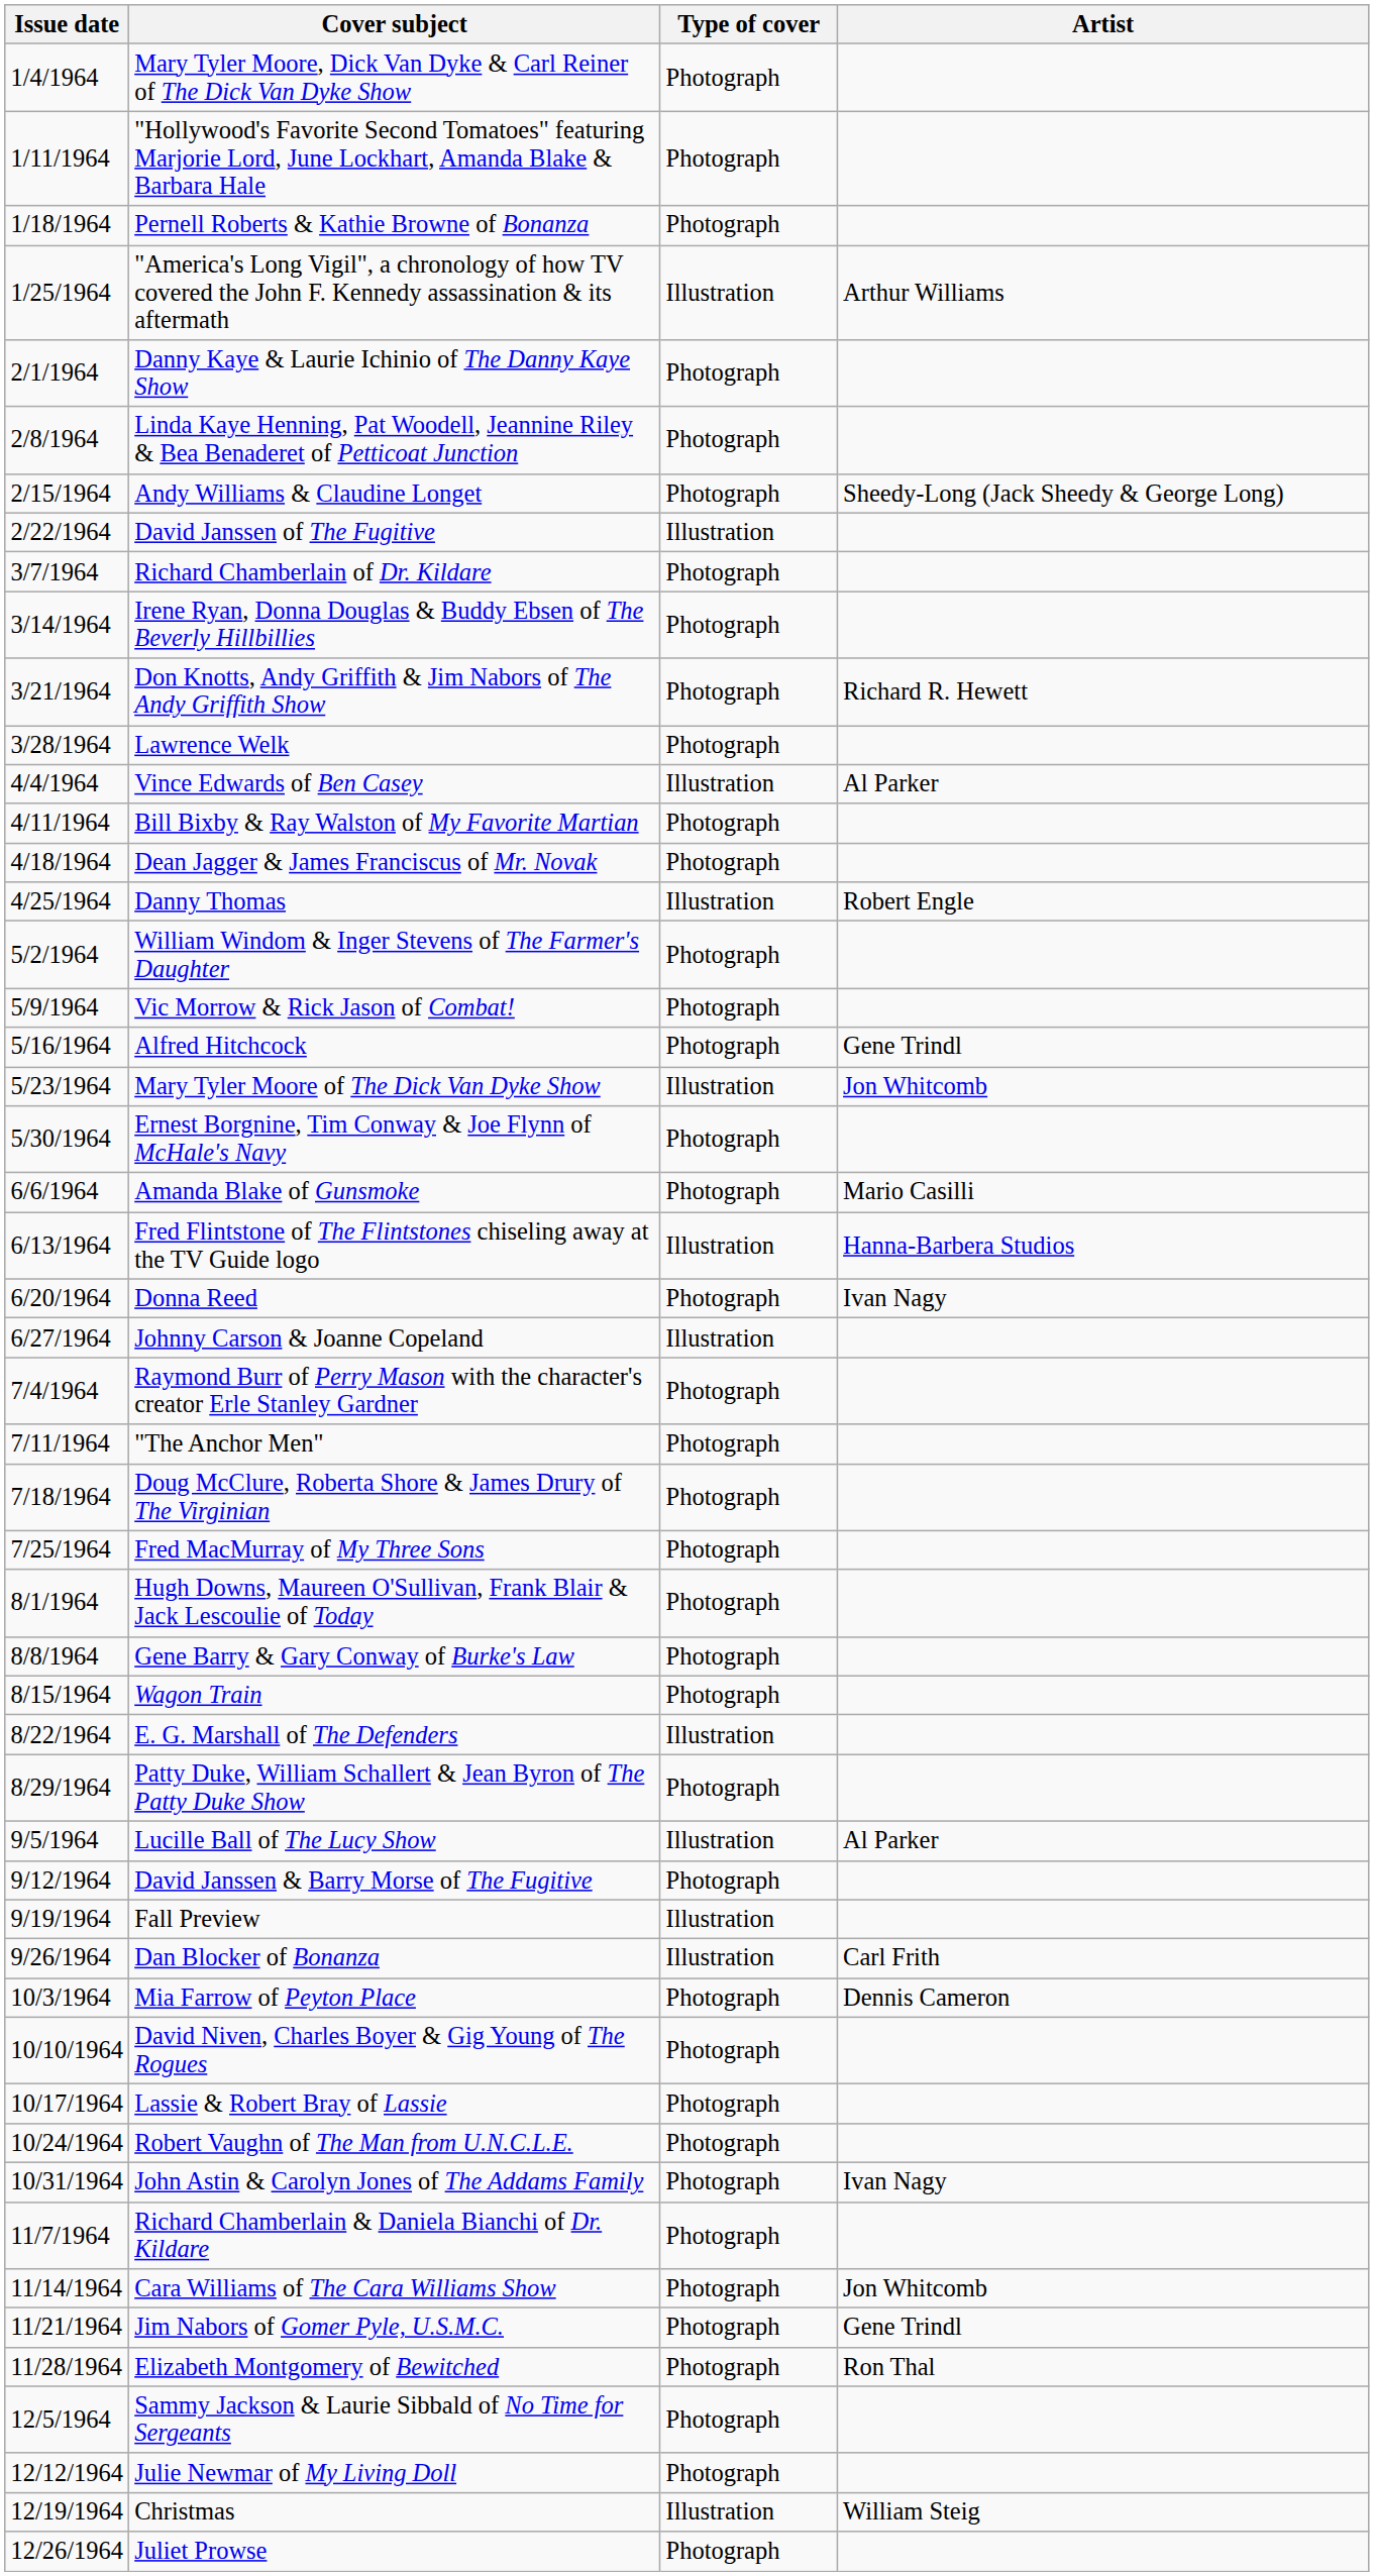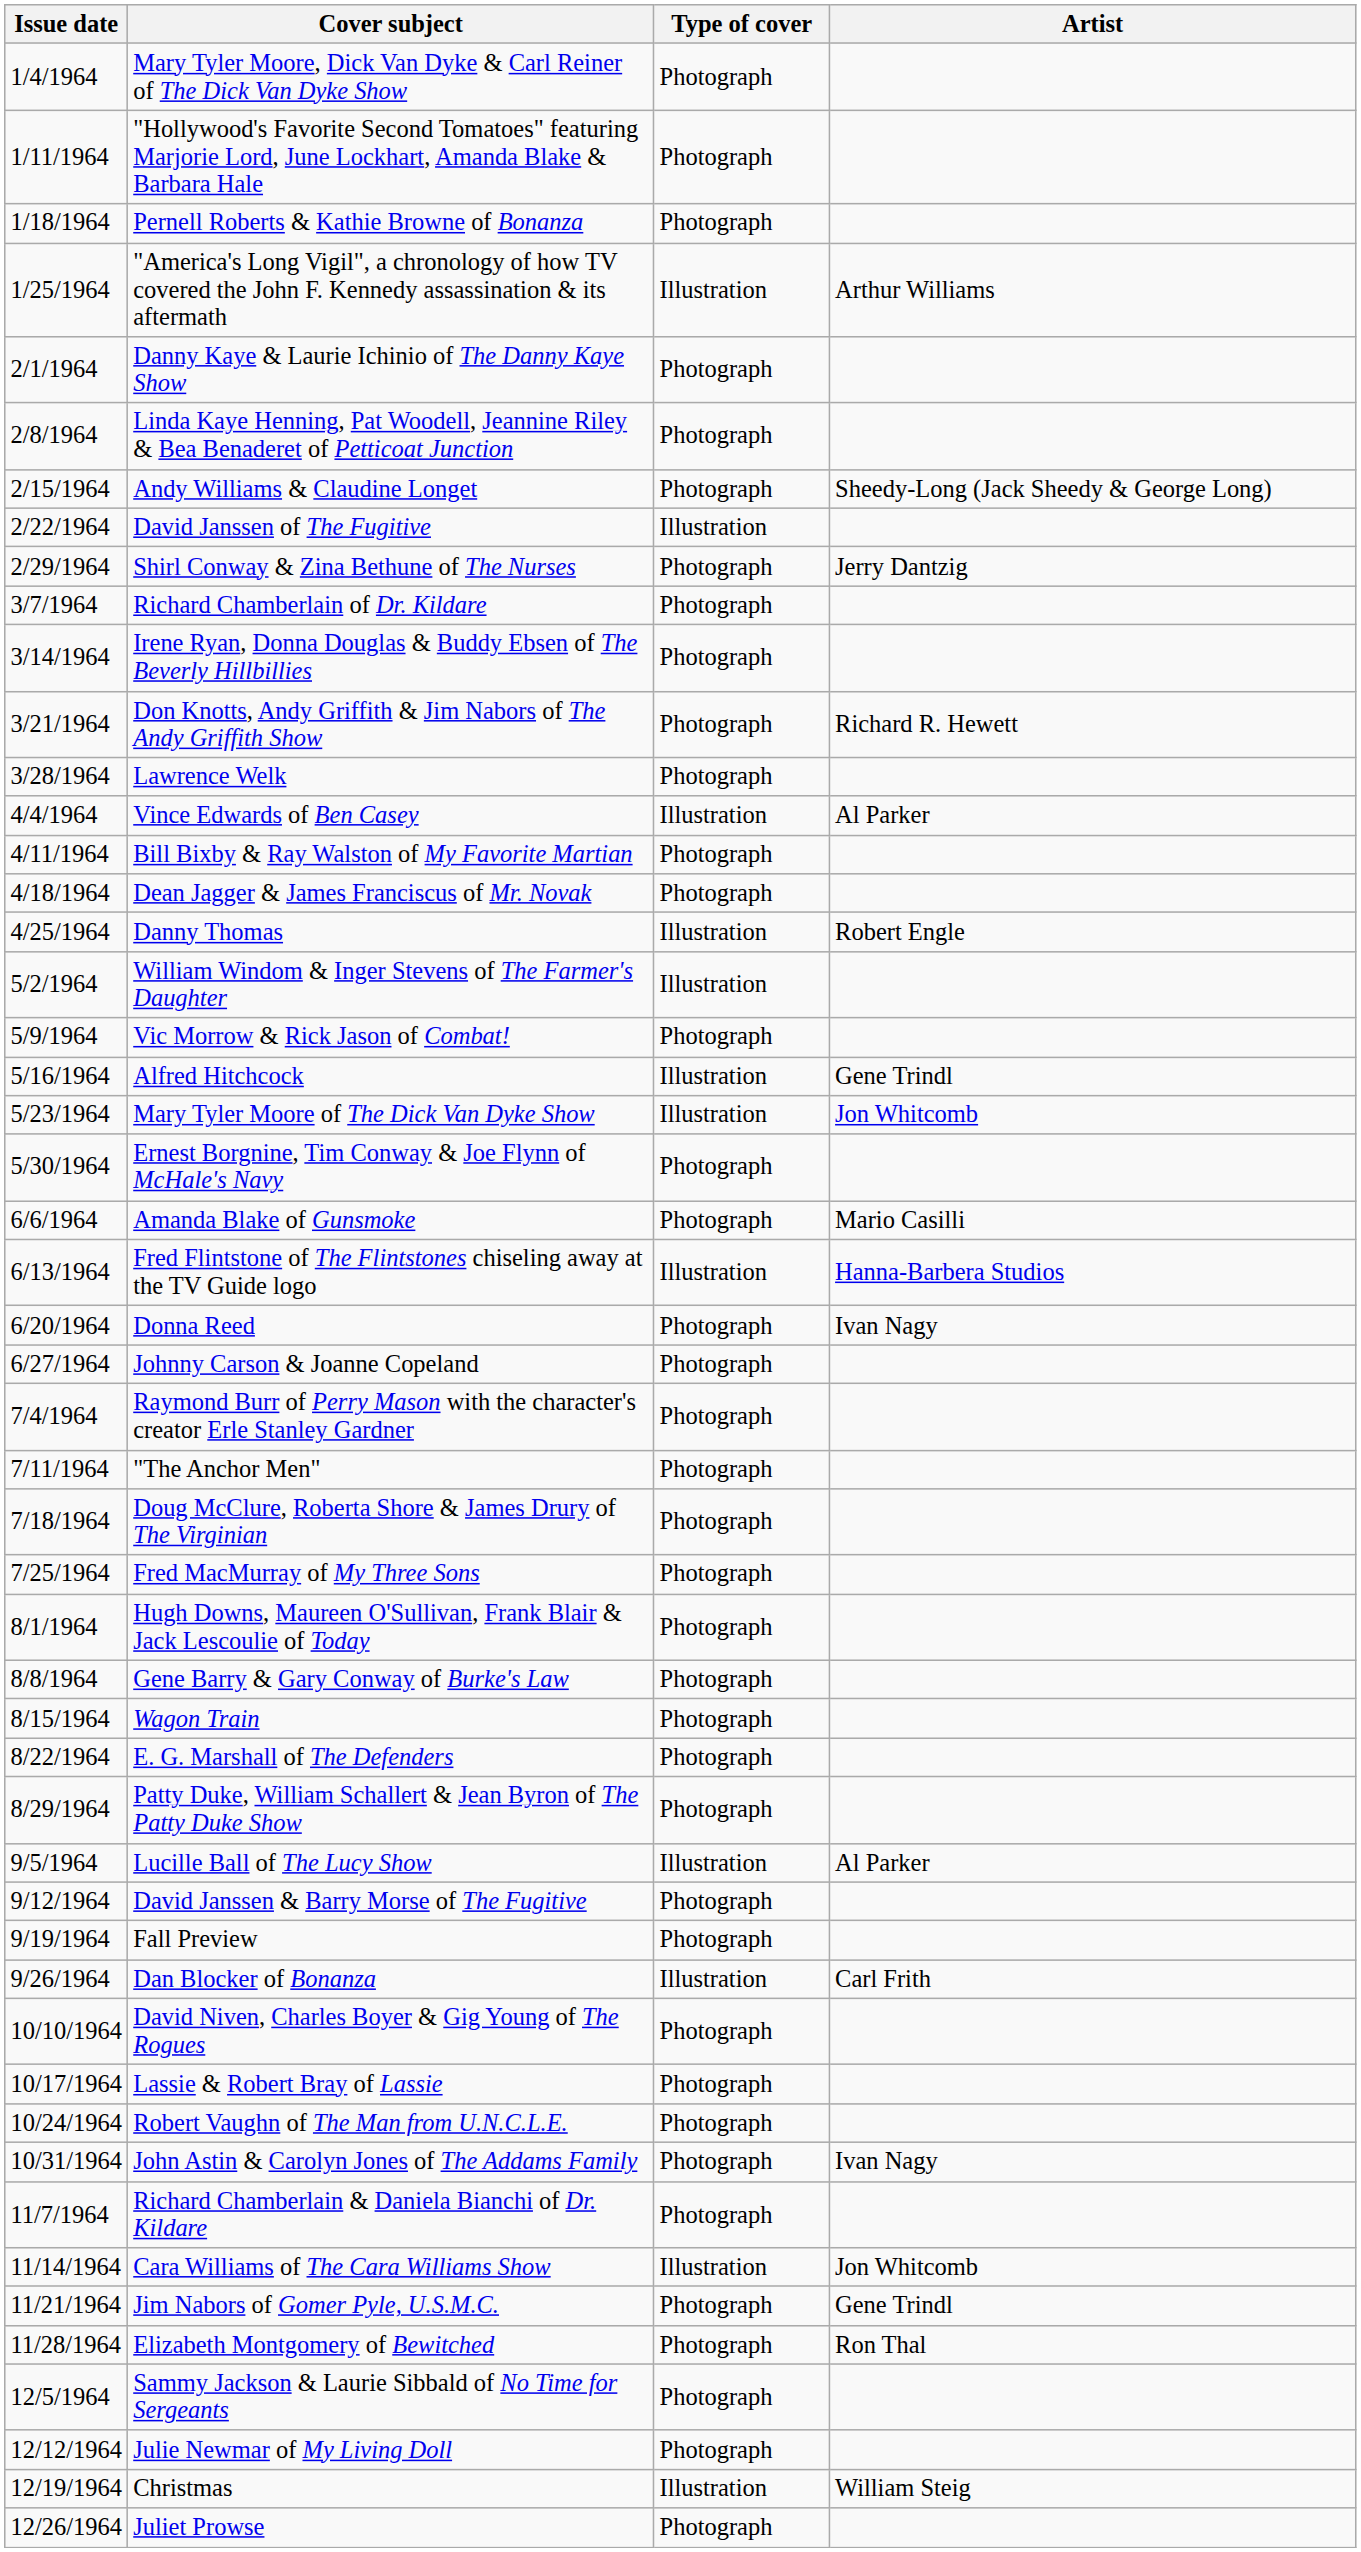+ row: 2/29/1964 | Shirl Conway & Zina Bethune of The Nurses | Photograph | Jerry Dantzig
William Windom & Inger Stevens of The Farmer's Daughter | Type of cover: Photograph -> Illustration
Alfred Hitchcock | Type of cover: Photograph -> Illustration
Johnny Carson & Joanne Copeland | Type of cover: Illustration -> Photograph
E. G. Marshall of The Defenders | Type of cover: Illustration -> Photograph
Fall Preview | Type of cover: Illustration -> Photograph
- row: 10/3/1964 | Mia Farrow of Peyton Place | Photograph | Dennis Cameron
Cara Williams of The Cara Williams Show | Type of cover: Photograph -> Illustration
